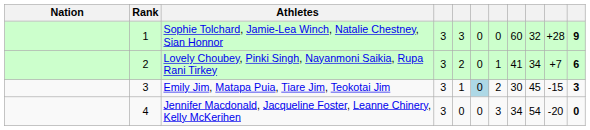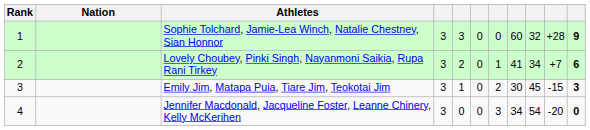columns swapped: Rank <-> Nation
Emily Jim, Matapa Puia, Tiare Jim, Teokotai Jim | column 6: lightblue background -> no background
